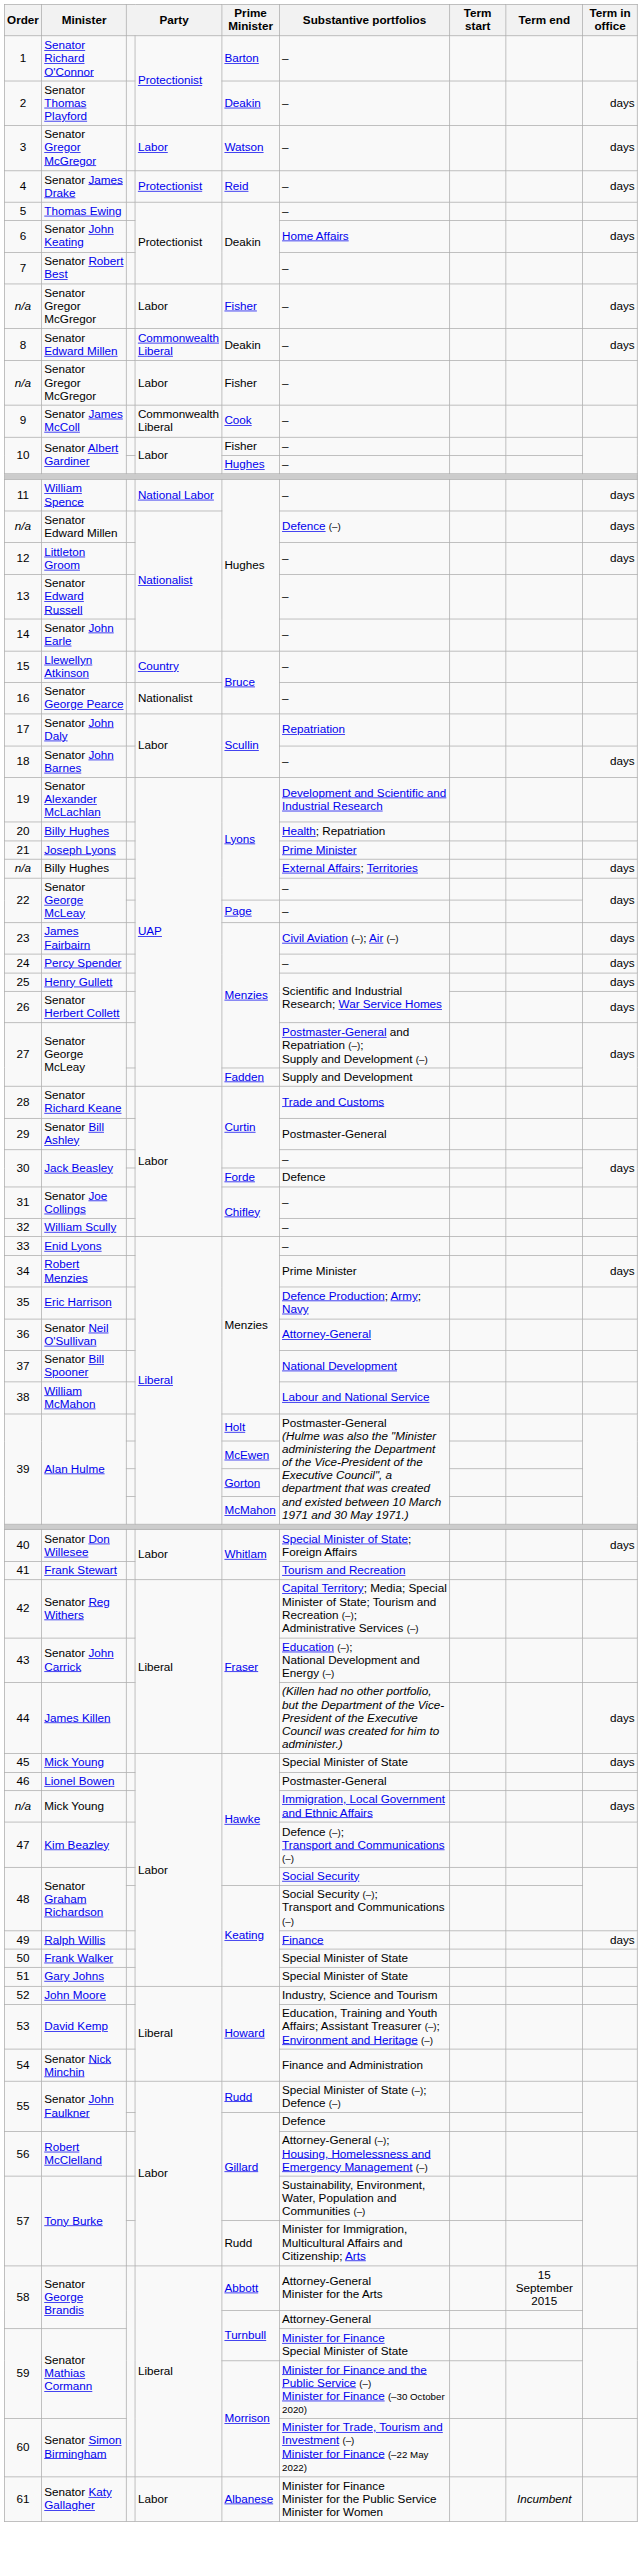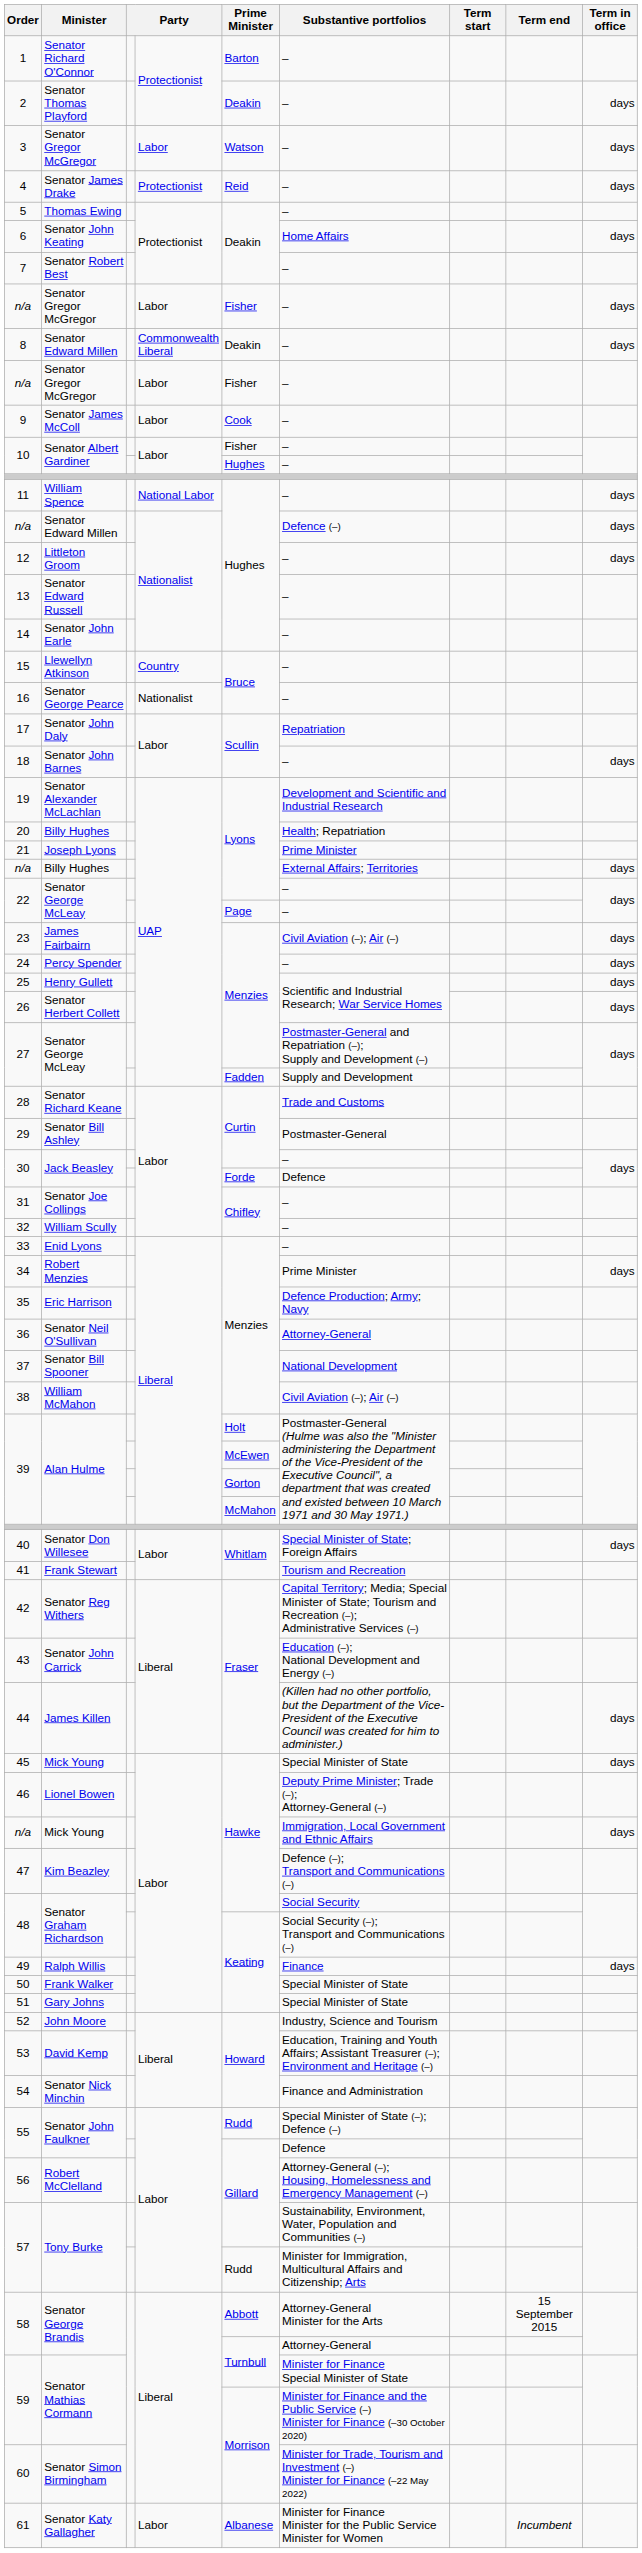9 | column 4: Commonwealth Liberal -> Labor
38 | Substantive portfolios: Labour and National Service -> Civil Aviation (–); Air (–)
46 | Substantive portfolios: Postmaster-General -> Deputy Prime Minister; Trade (–); Attorney-General (–)
